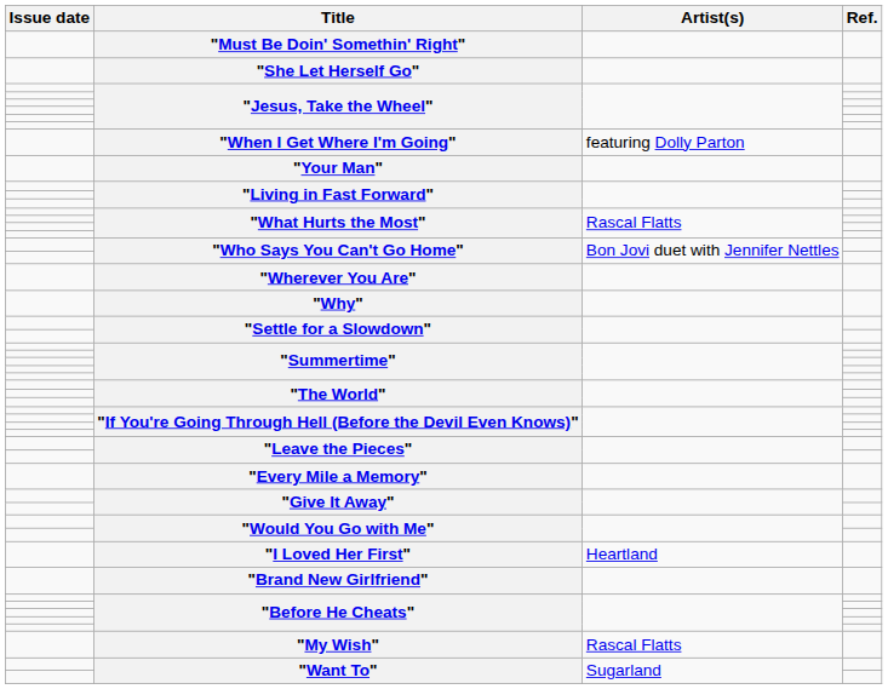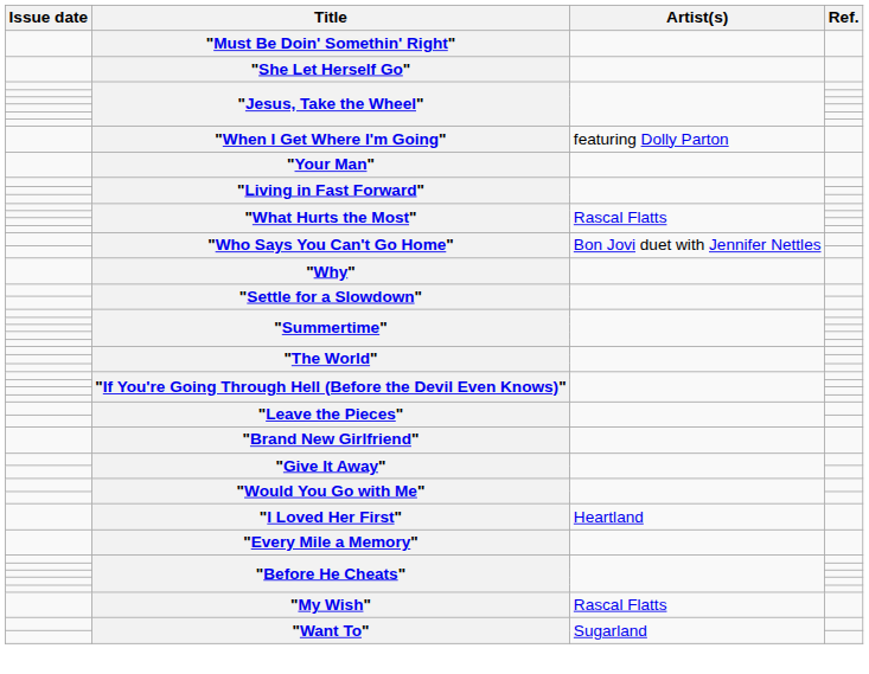- row: "Wherever You Are"
rows swapped: "Brand New Girlfriend" <-> "Every Mile a Memory"
